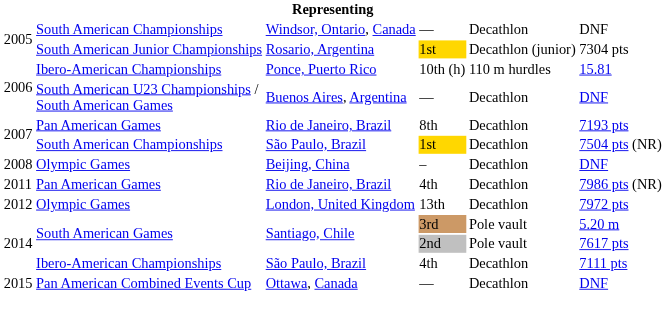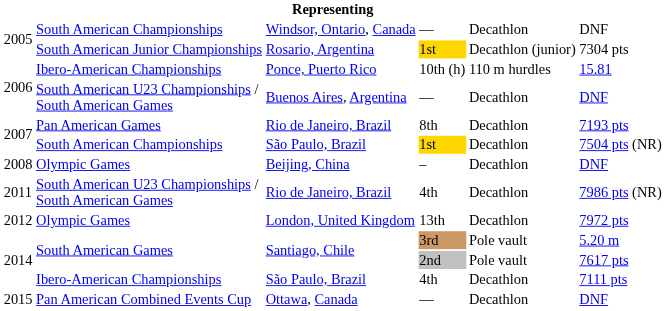Rio de Janeiro, Brazil / 4th | column 2: Pan American Games -> South American U23 Championships / South American Games
